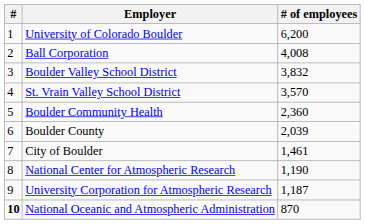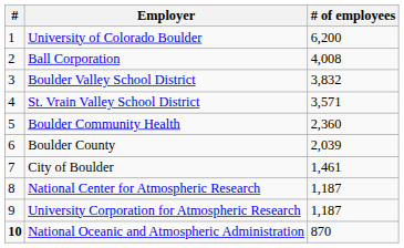St. Vrain Valley School District | # of employees: 3,570 -> 3,571
National Center for Atmospheric Research | # of employees: 1,190 -> 1,187
